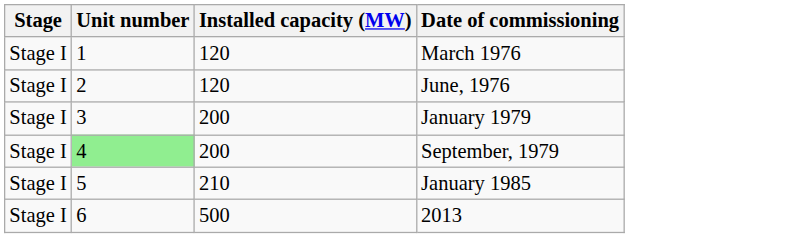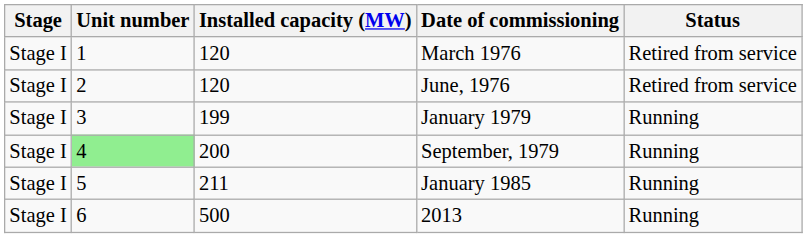+ column: Status | Retired from service | Retired from service | Running | Running | Running | Running
January 1979 | Installed capacity (MW): 200 -> 199
January 1985 | Installed capacity (MW): 210 -> 211
